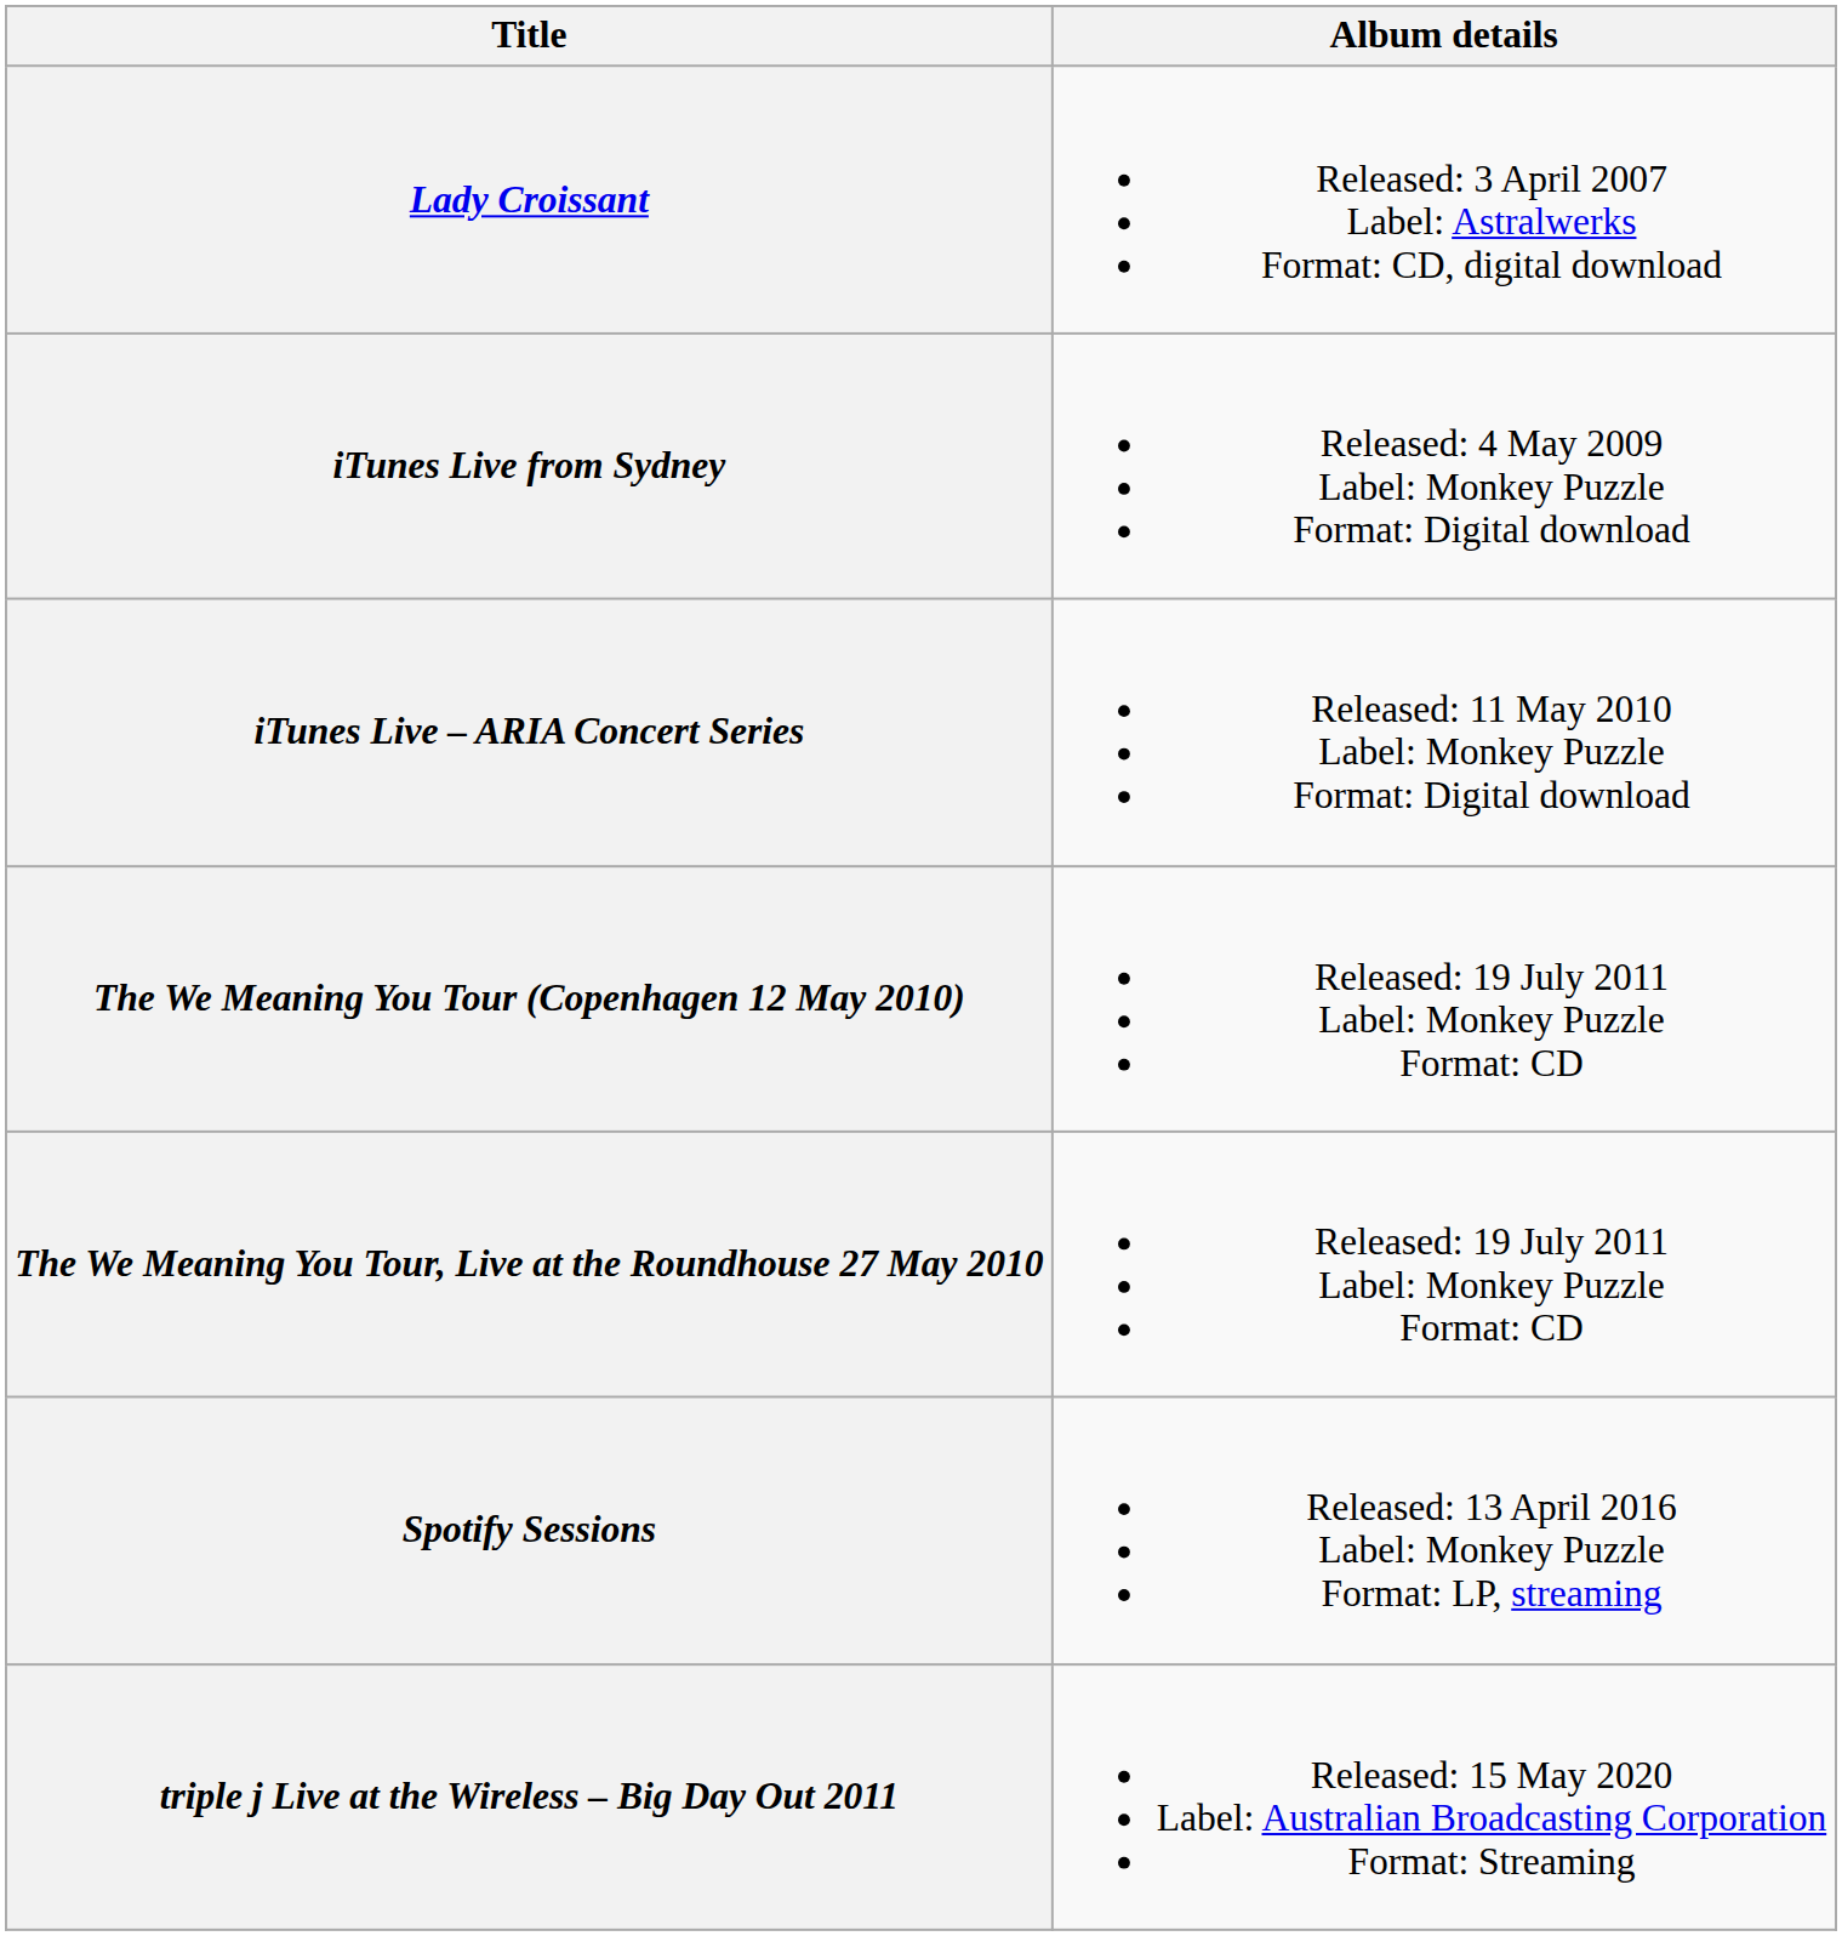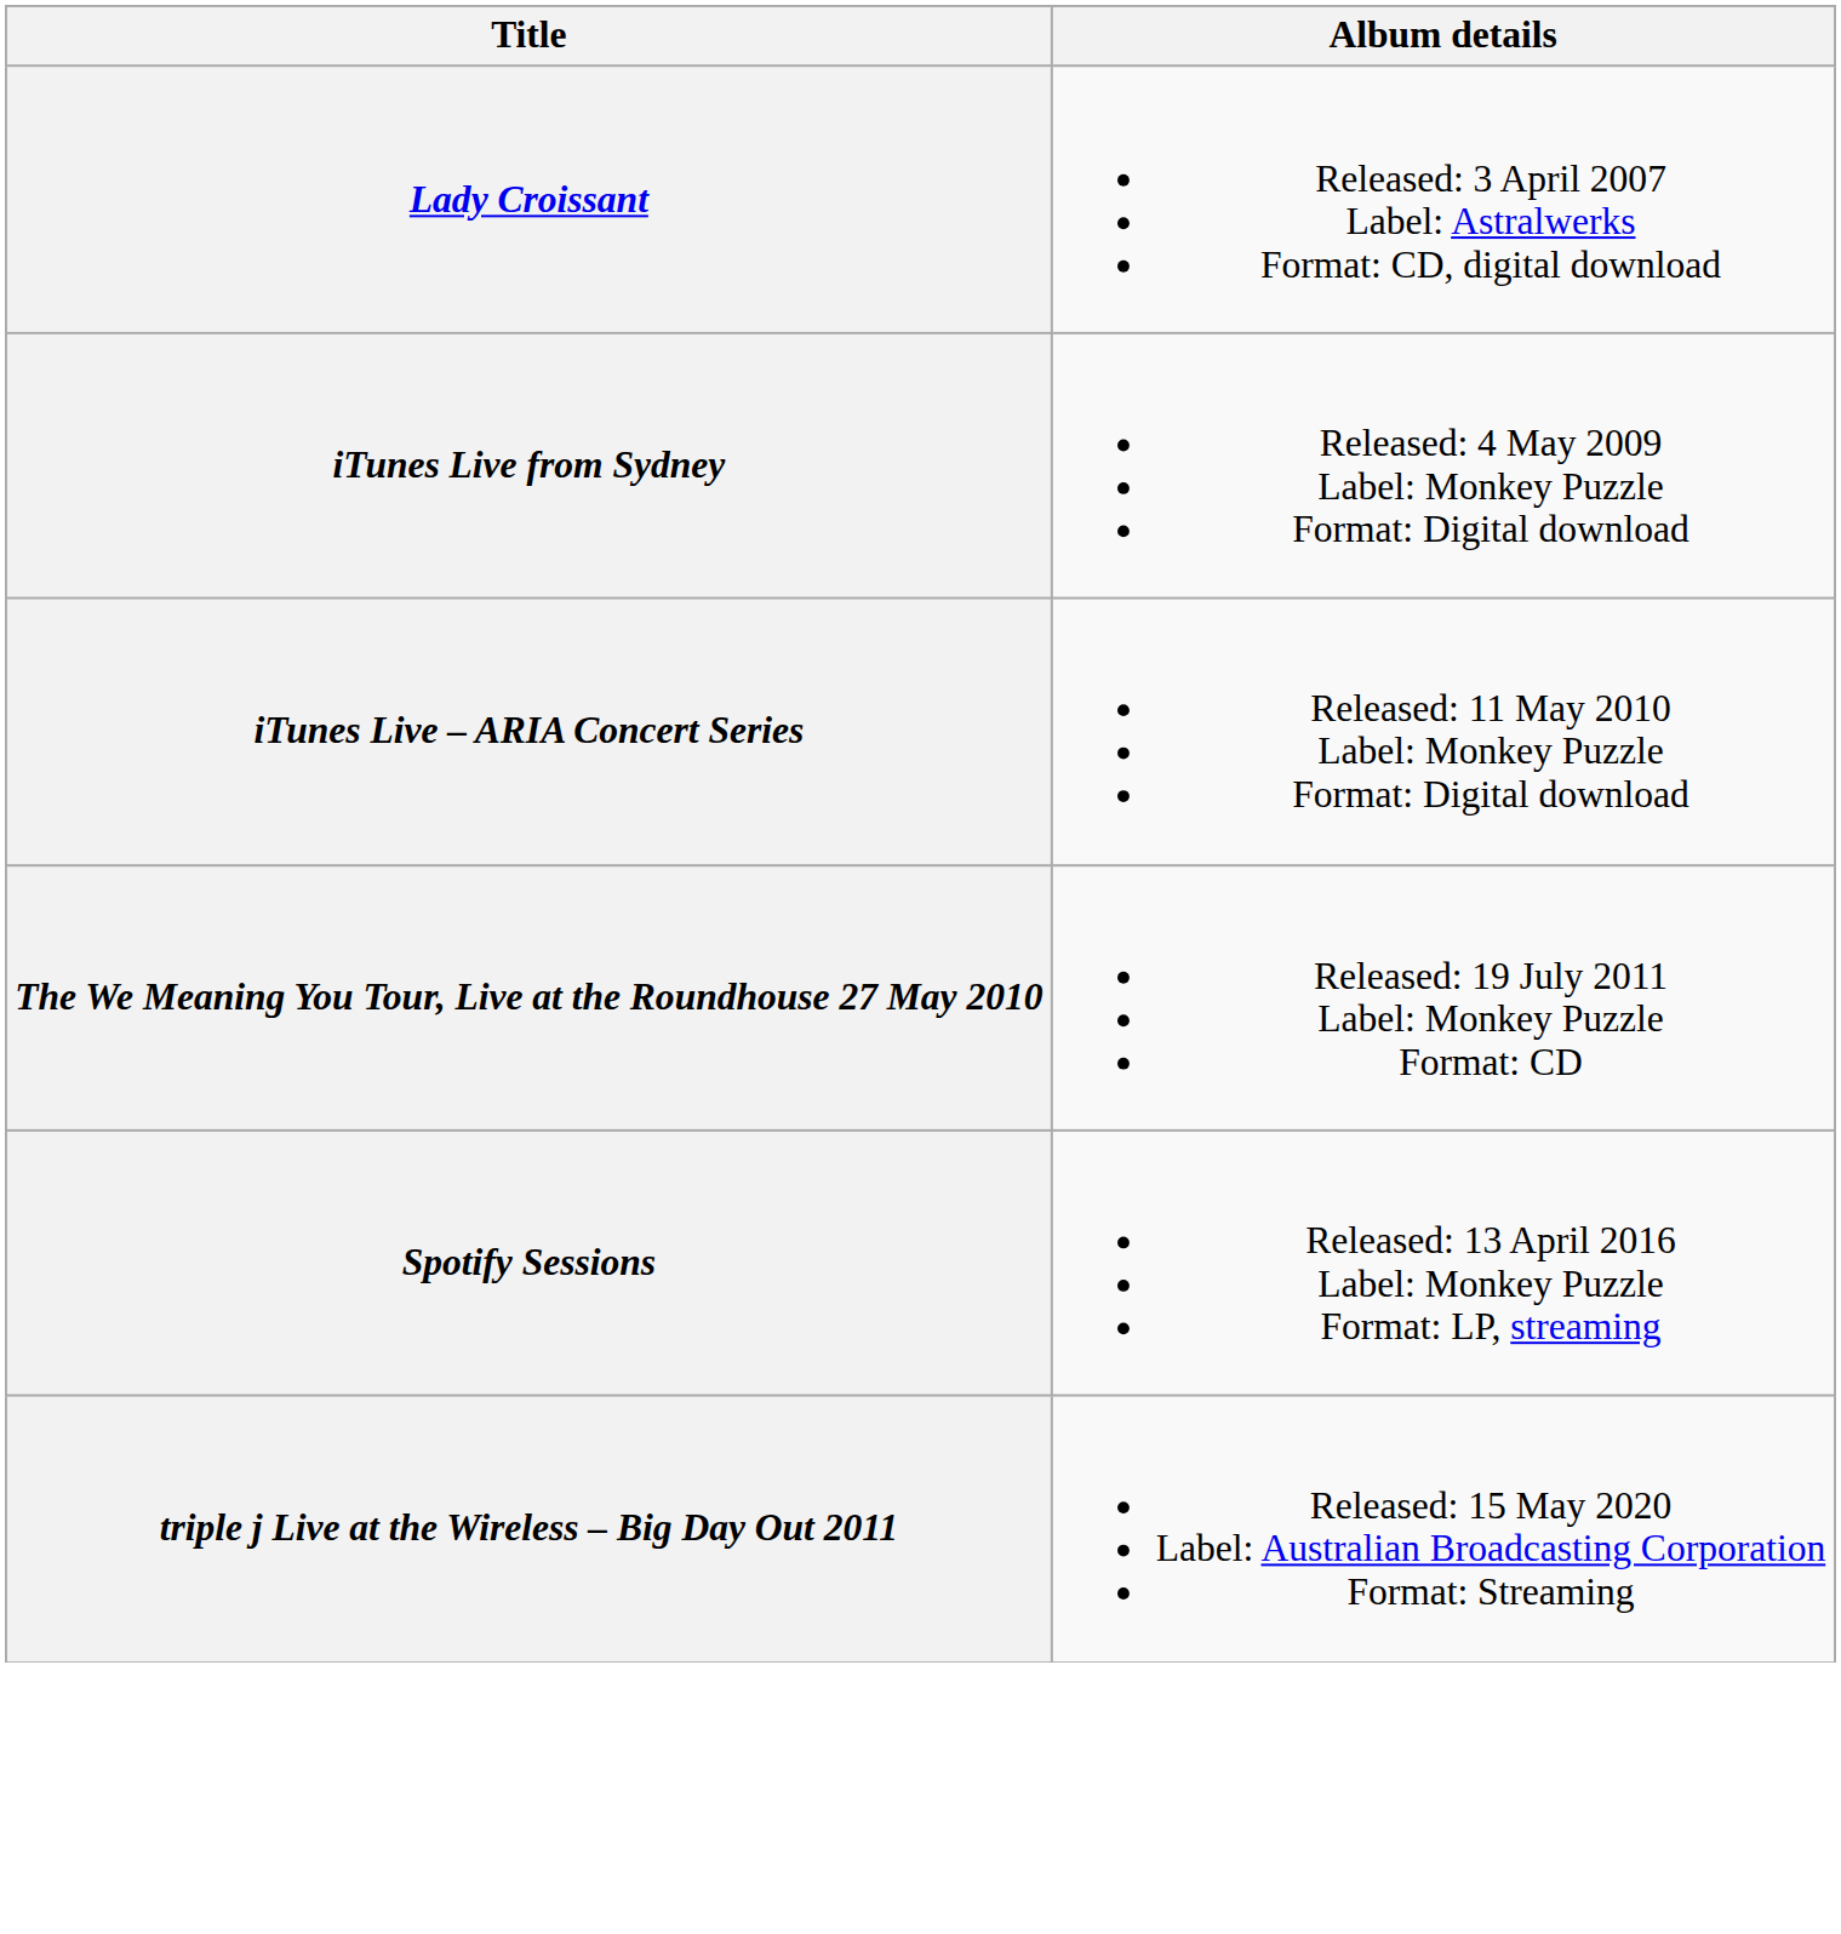- row: The We Meaning You Tour (Copenhagen 12 May 2010) | Released: 19 July 2011 Label: Monkey Puzzle Format: CD
